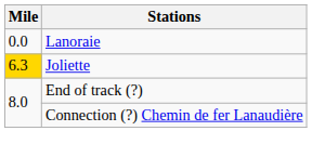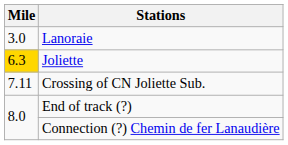Lanoraie | Mile: 0.0 -> 3.0
+ row: 7.11 | Crossing of CN Joliette Sub.
